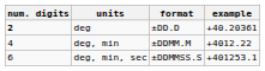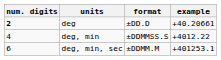deg | example: +40.20361 -> +40.20661
deg, min | format: ±DDMM.M -> ±DDMMSS.S
deg, min, sec | format: ±DDMMSS.S -> ±DDMM.M
